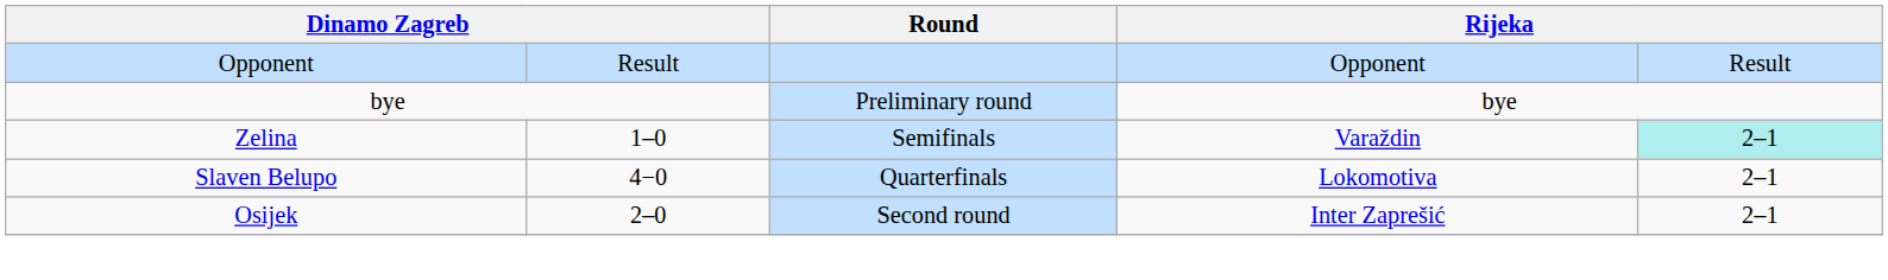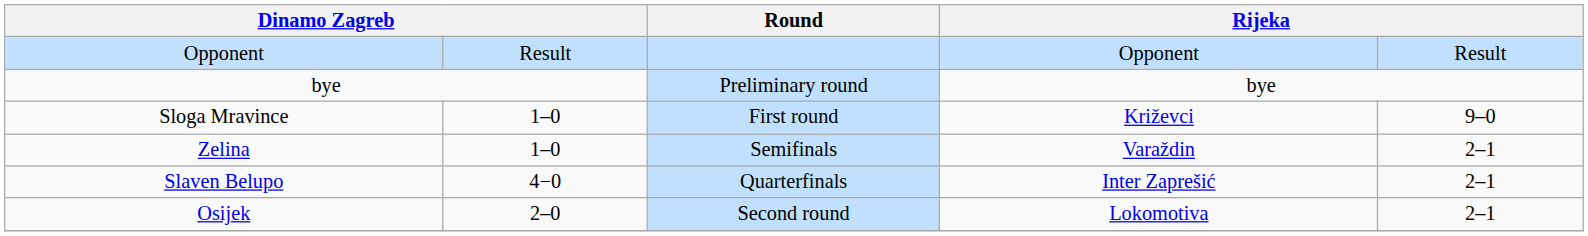+ row: Sloga Mravince | 1–0 | First round | Križevci | 9–0
Zelina | column 5: paleturquoise background -> no background
Slaven Belupo | column 4: Lokomotiva -> Inter Zaprešić
Osijek | column 4: Inter Zaprešić -> Lokomotiva
